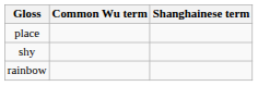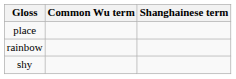rows swapped: rainbow <-> shy
